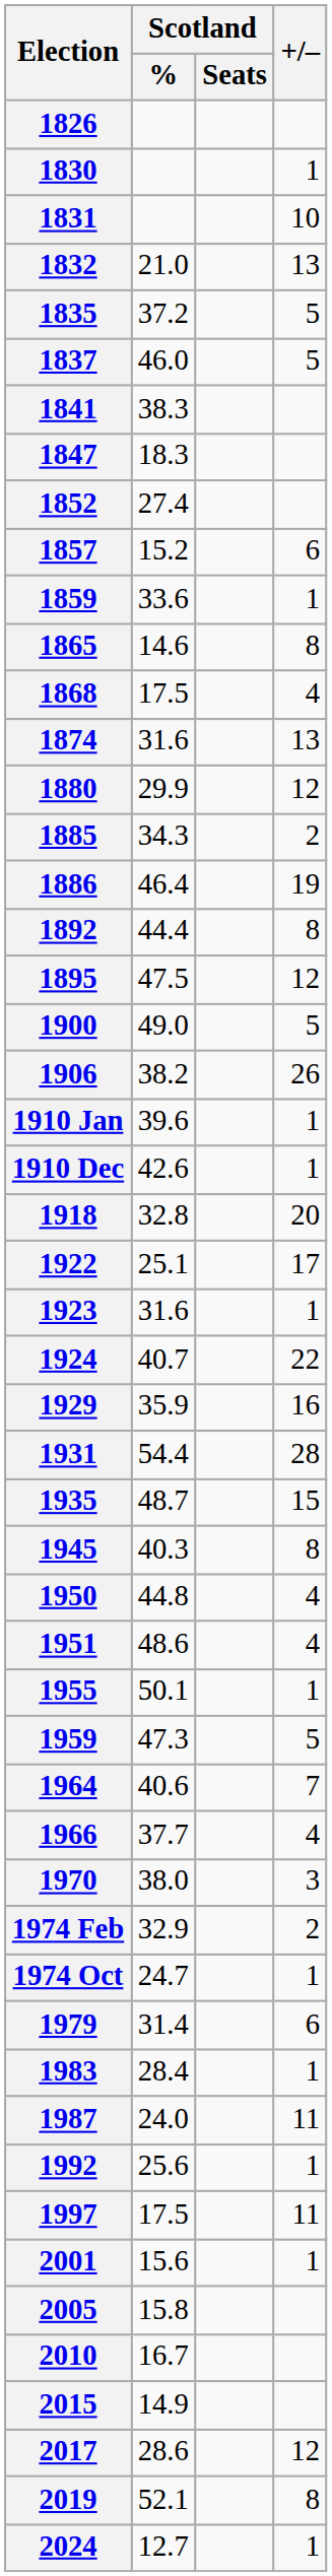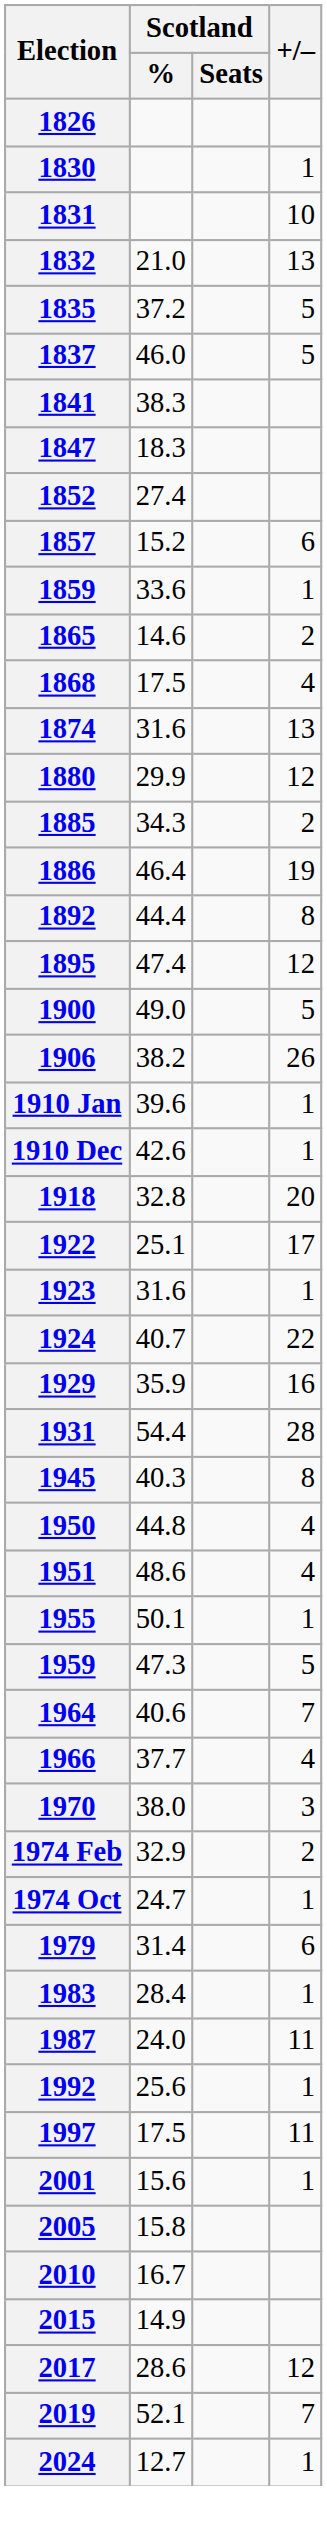1865 | +/–: 8 -> 2
1895 | Scotland / %: 47.5 -> 47.4
- row: 1935 | 48.7 | 15
2019 | +/–: 8 -> 7
